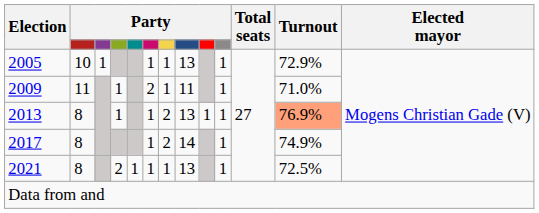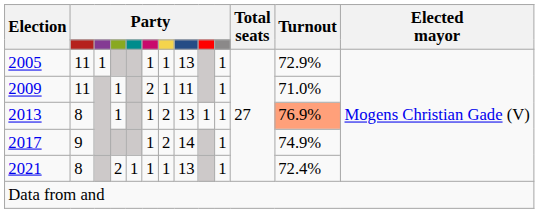2005 | column 2: 10 -> 11
2017 | column 2: 8 -> 9
2021 | Turnout: 72.5% -> 72.4%
